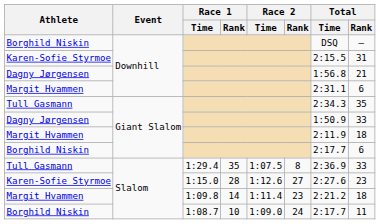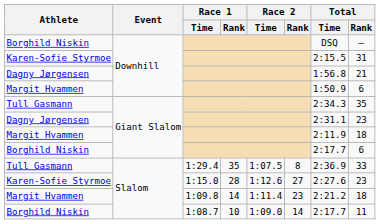Margit Hvammen / Downhill | Total / Time: 2:31.1 -> 1:50.9
Dagny Jørgensen / Giant Slalom | Total / Time: 1:50.9 -> 2:31.1
Dagny Jørgensen / Giant Slalom | Total / Rank: 33 -> 23
Borghild Niskin / Slalom | Race 2 / Rank: 24 -> 14
